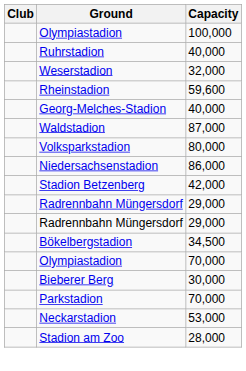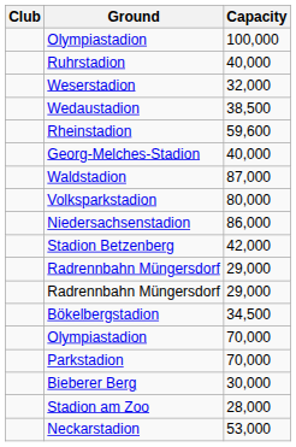+ row: Wedaustadion | 38,500
rows swapped: Bieberer Berg <-> Parkstadion
rows swapped: Neckarstadion <-> Stadion am Zoo
